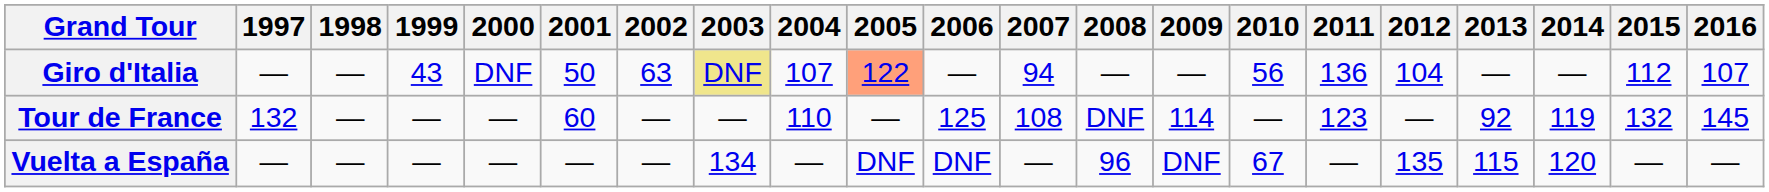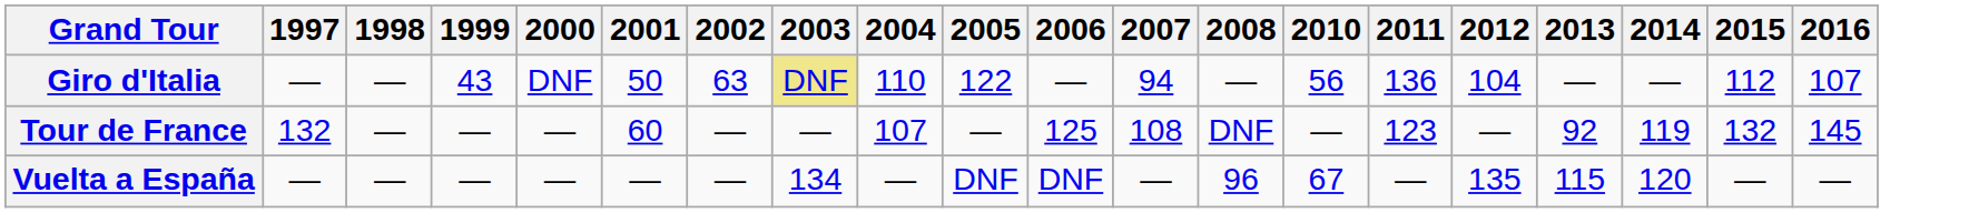- column: 2009 | — | 114 | DNF
Giro d'Italia | 2004: 107 -> 110
Giro d'Italia | 2005: lightsalmon background -> no background
Tour de France | 2004: 110 -> 107
